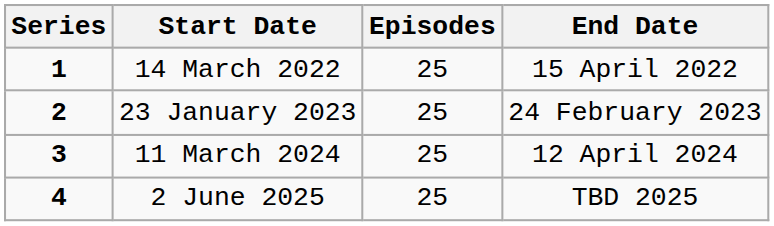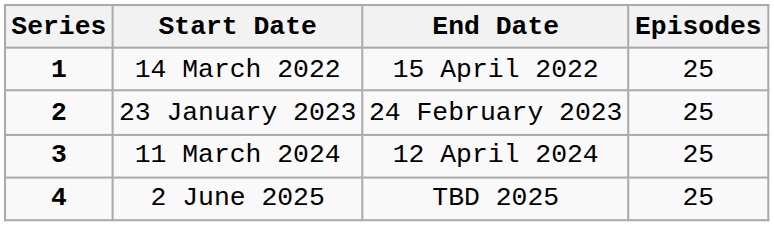columns swapped: End Date <-> Episodes
